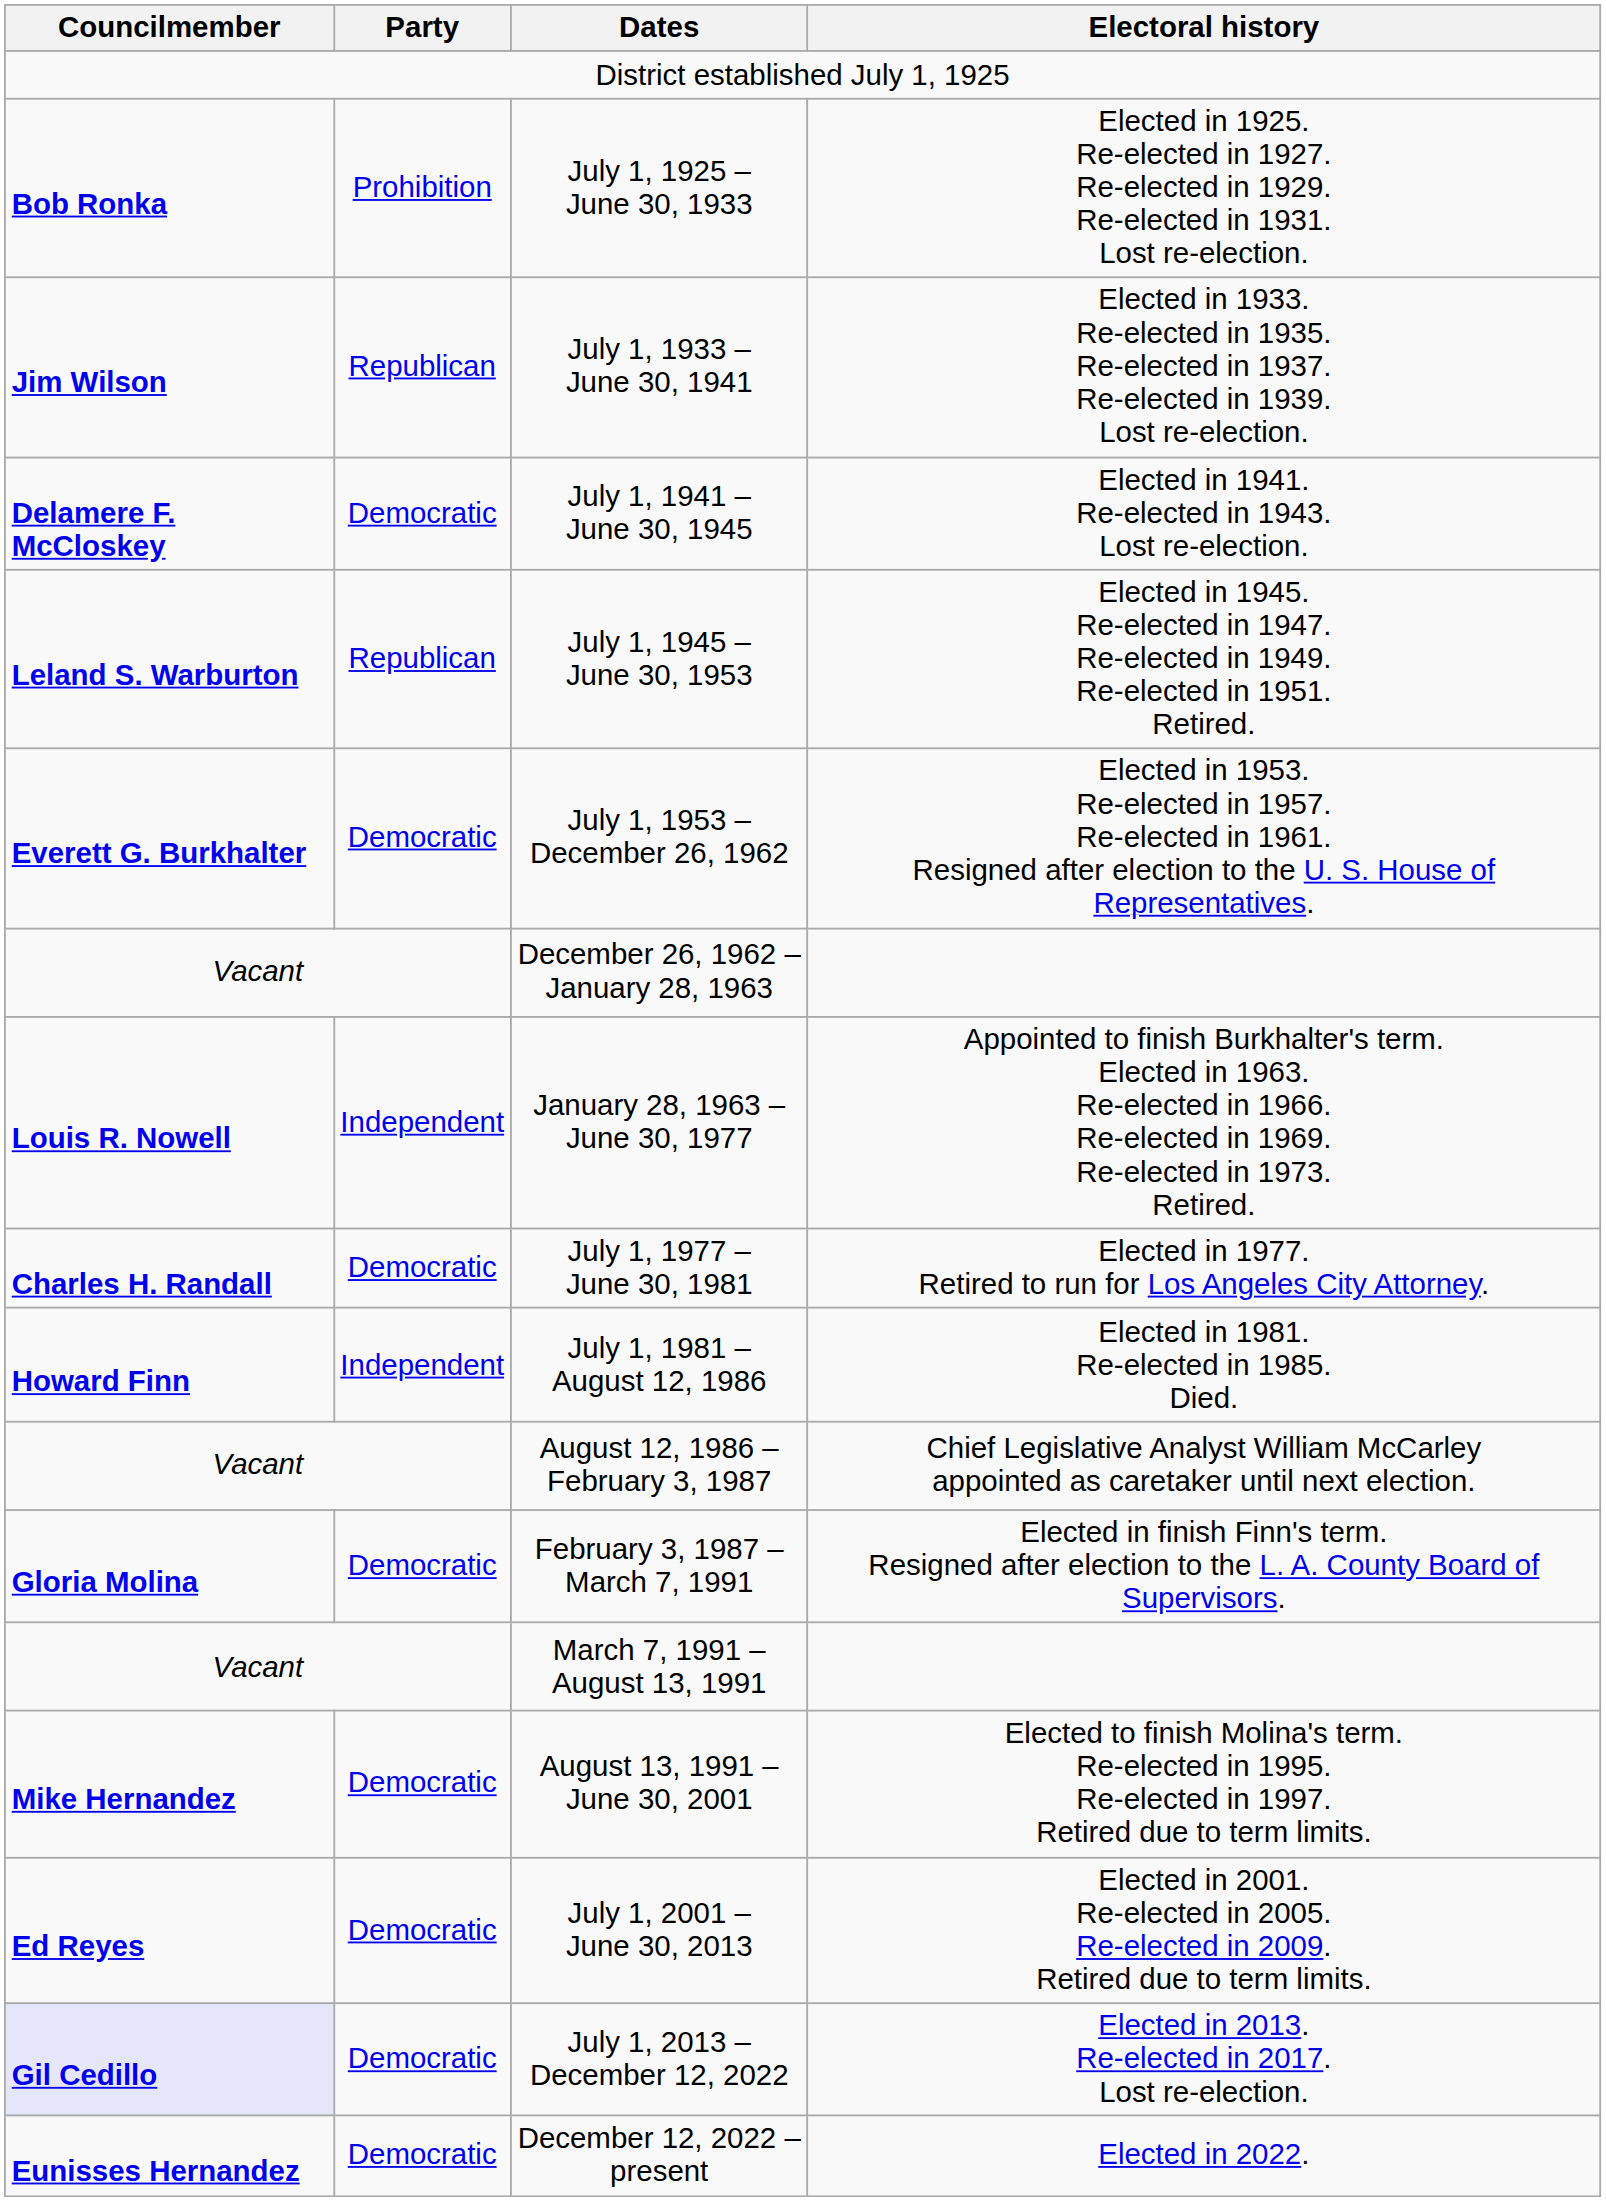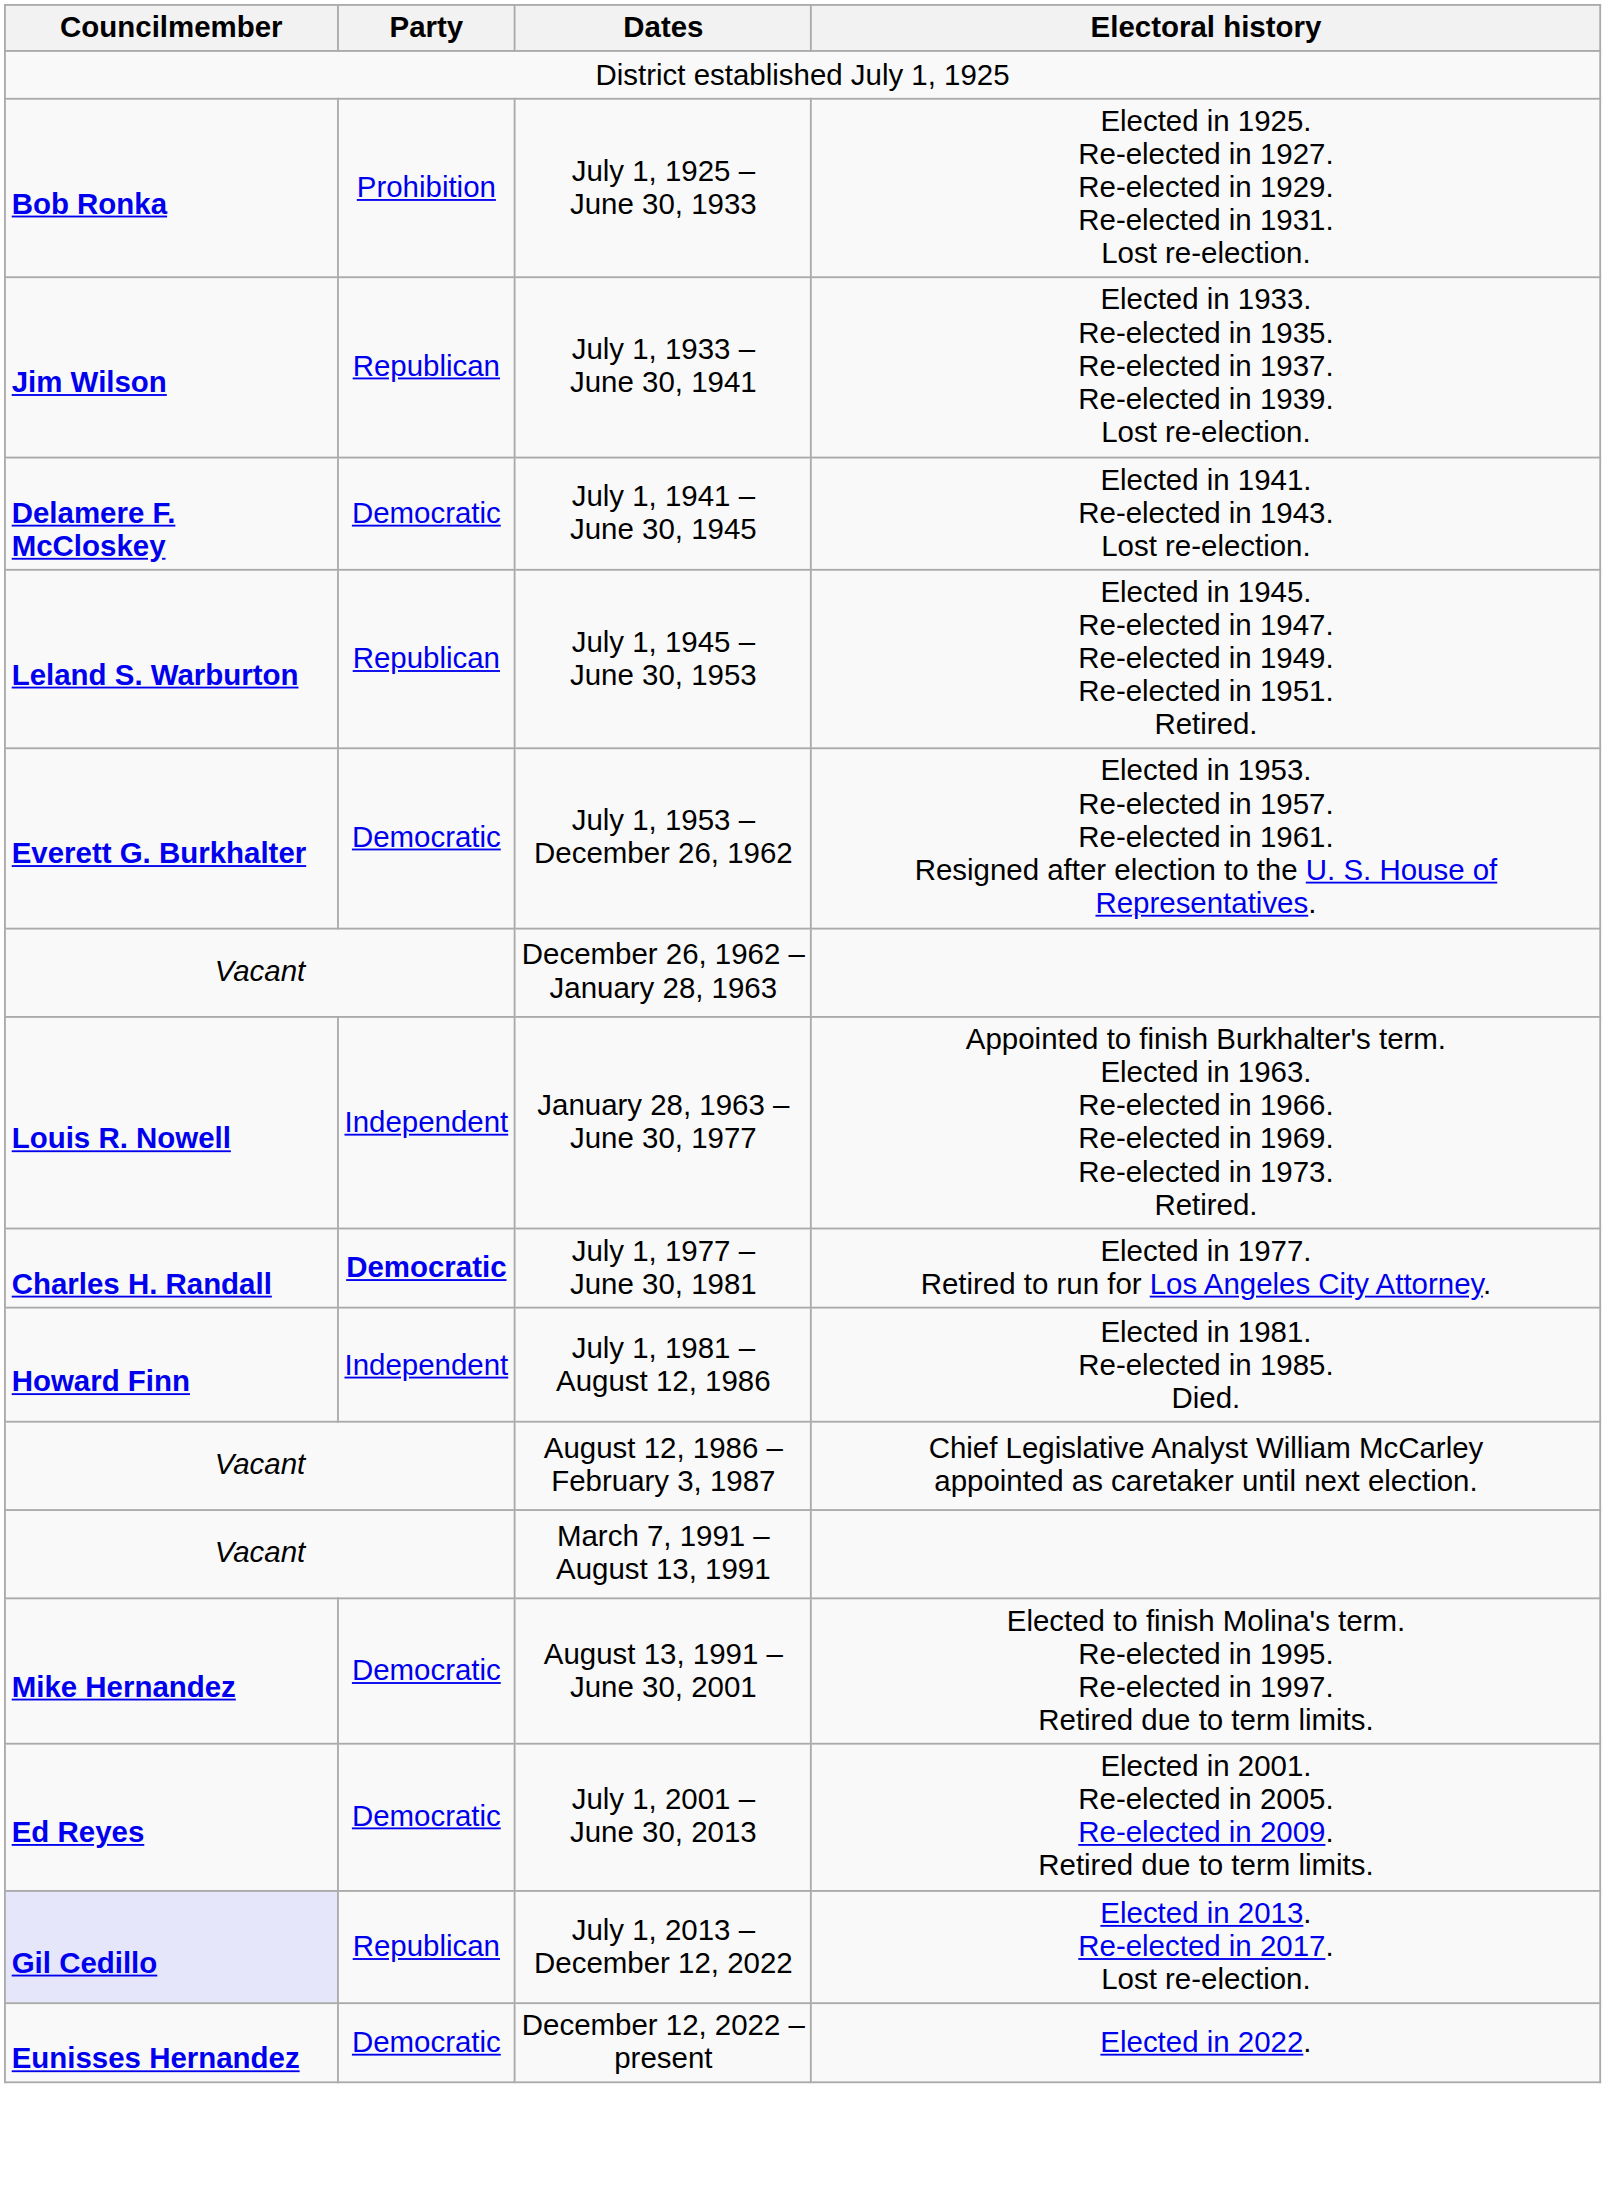July 1, 1977 – June 30, 1981 | Party: normal -> bold
- row: Gloria Molina | Democratic | February 3, 1987 – March 7, 1991 | Elected in finish Finn's term. Resigned after election to the L. A. County Board of Supervisors.
July 1, 2013 – December 12, 2022 | Party: Democratic -> Republican
